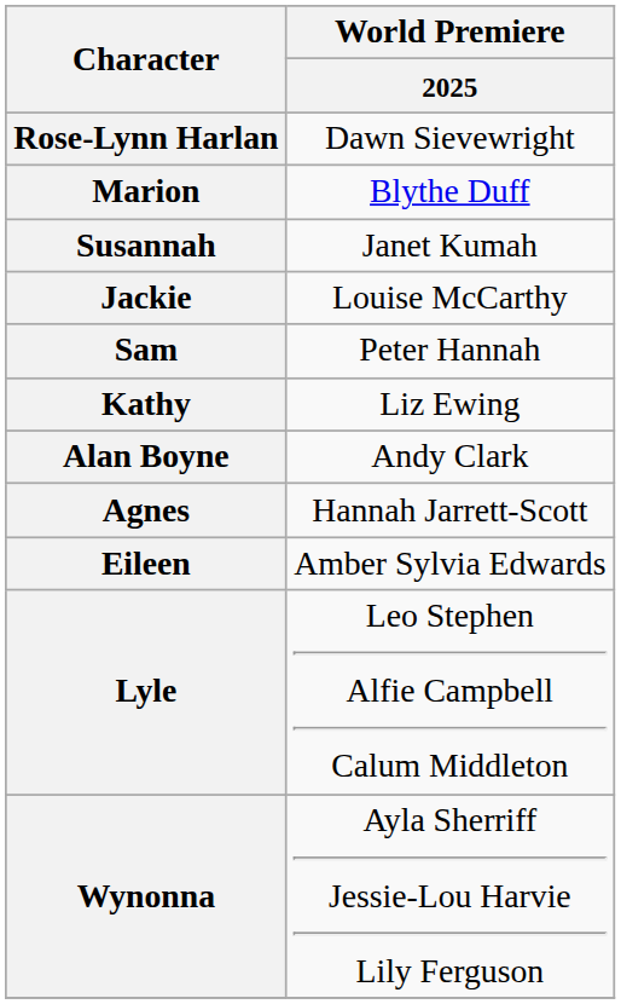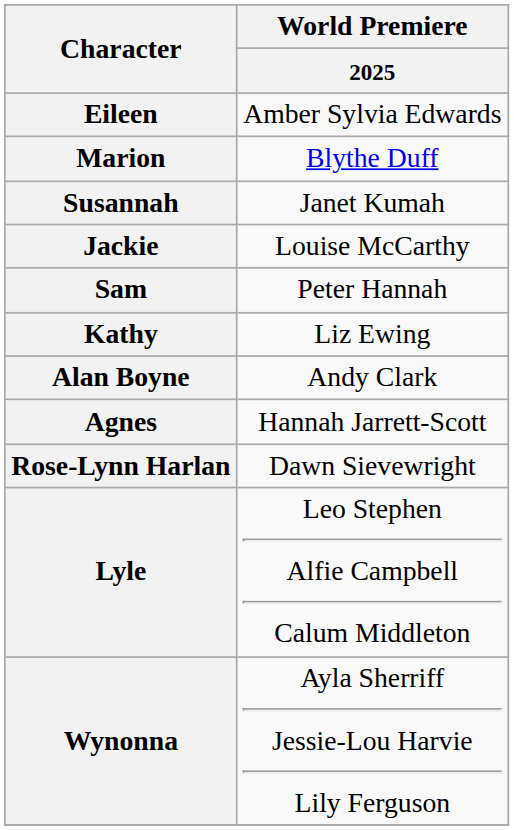rows swapped: Rose-Lynn Harlan <-> Eileen
